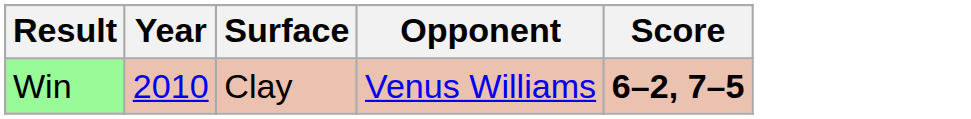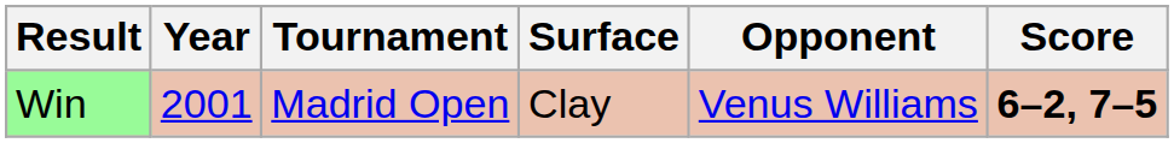+ column: Tournament | Madrid Open
Win | Year: 2010 -> 2001
